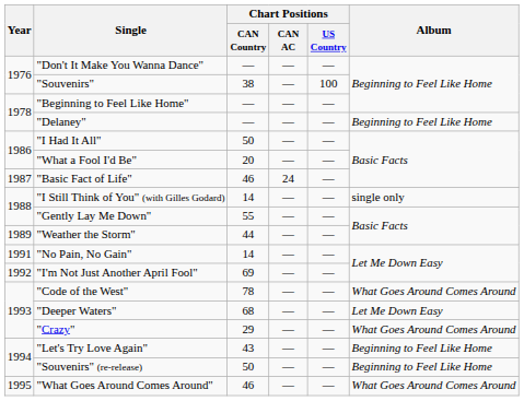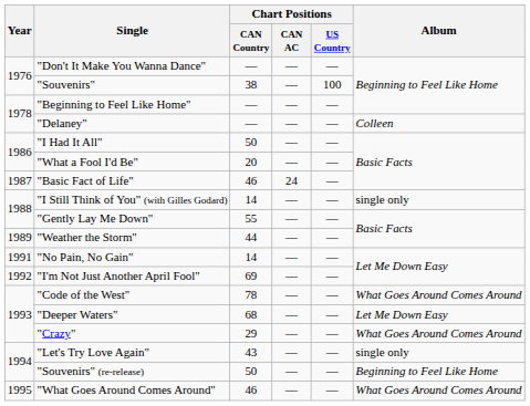"Delaney" | Album: Beginning to Feel Like Home -> Colleen
"Let's Try Love Again" | Album: Beginning to Feel Like Home -> single only
